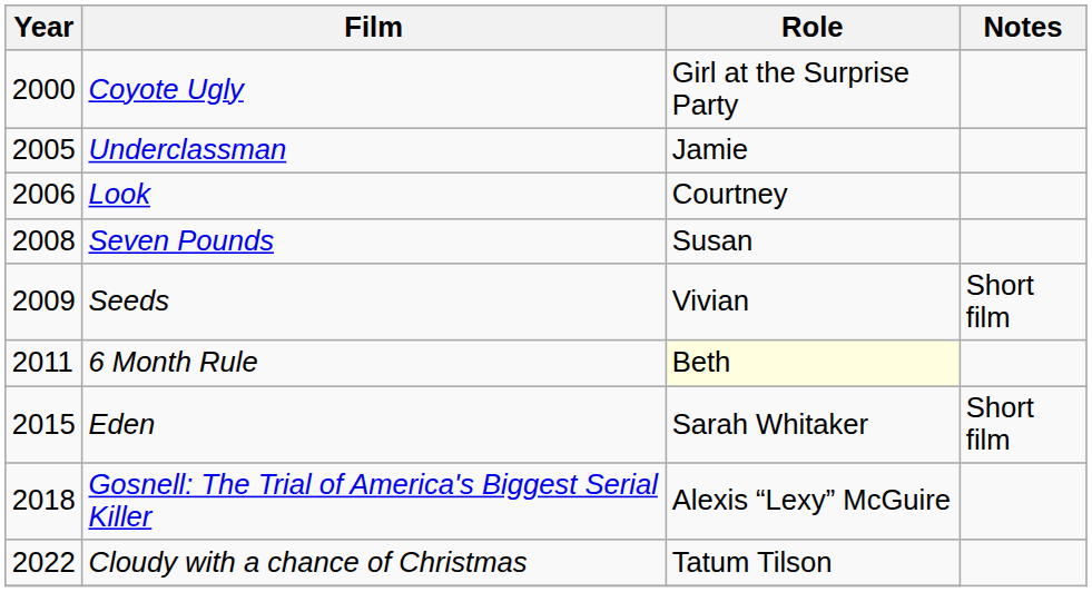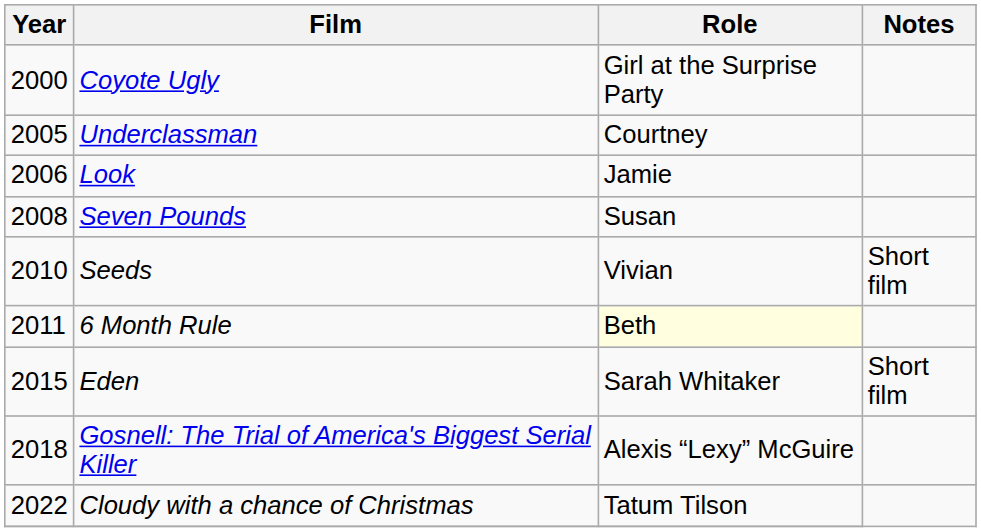Underclassman | Role: Jamie -> Courtney
Look | Role: Courtney -> Jamie
Seeds | Year: 2009 -> 2010
